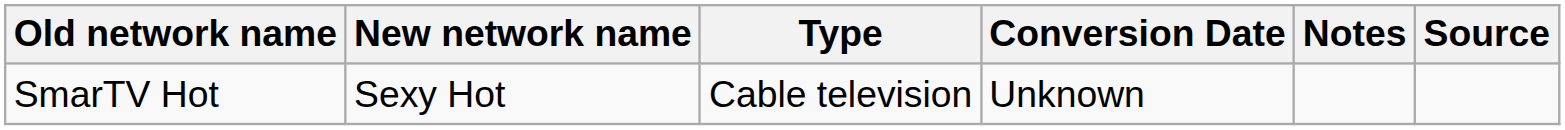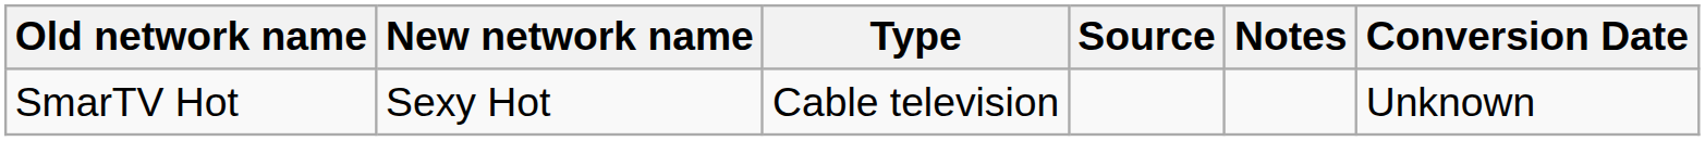columns swapped: Conversion Date <-> Source
